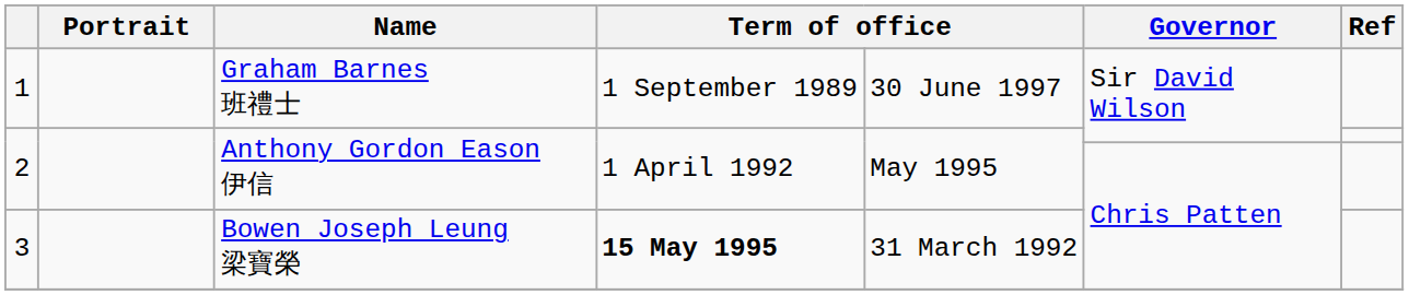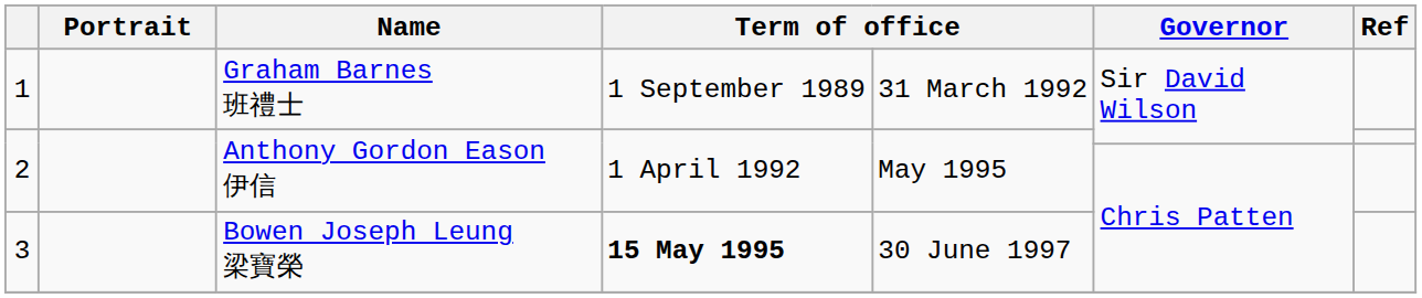1 | column 5: 30 June 1997 -> 31 March 1992
3 | column 5: 31 March 1992 -> 30 June 1997
